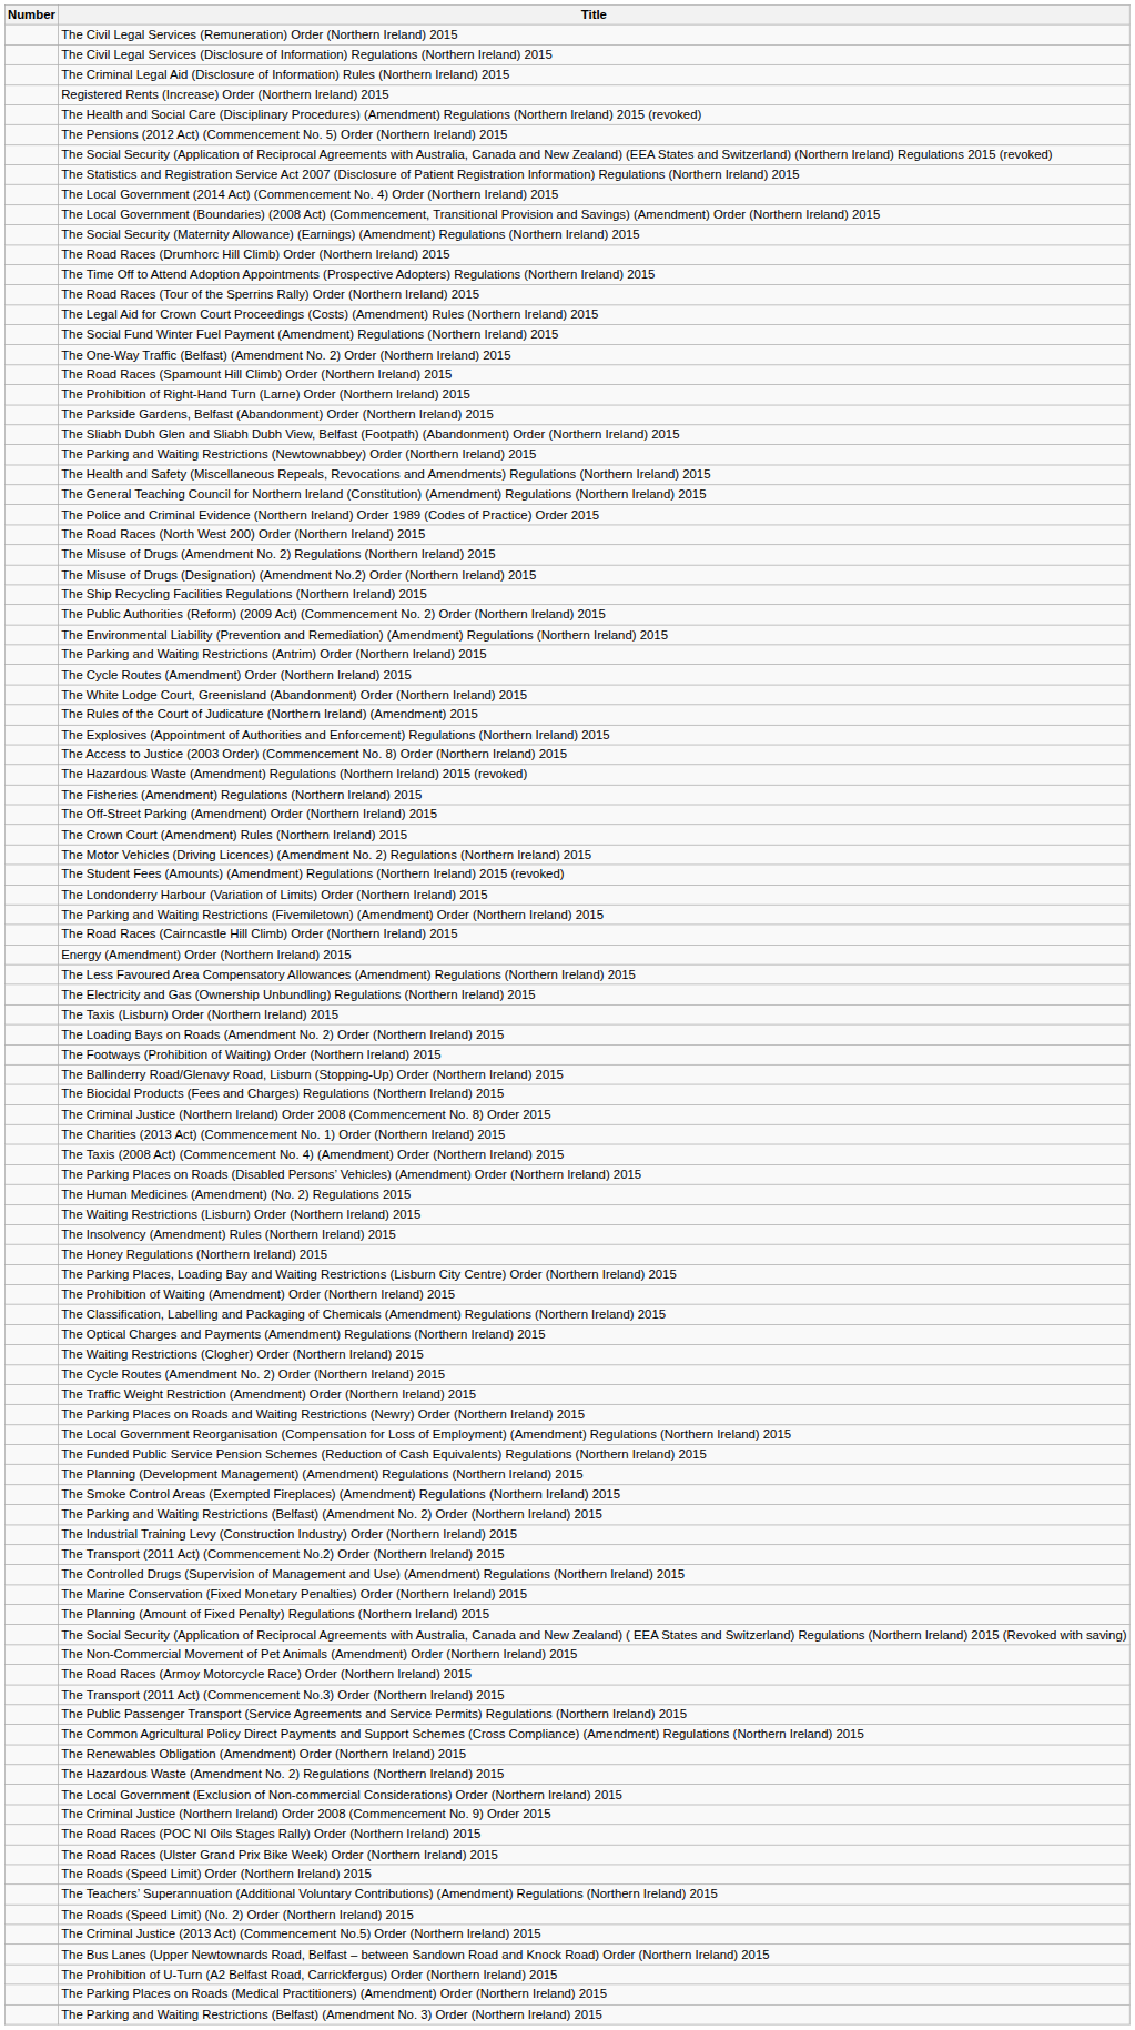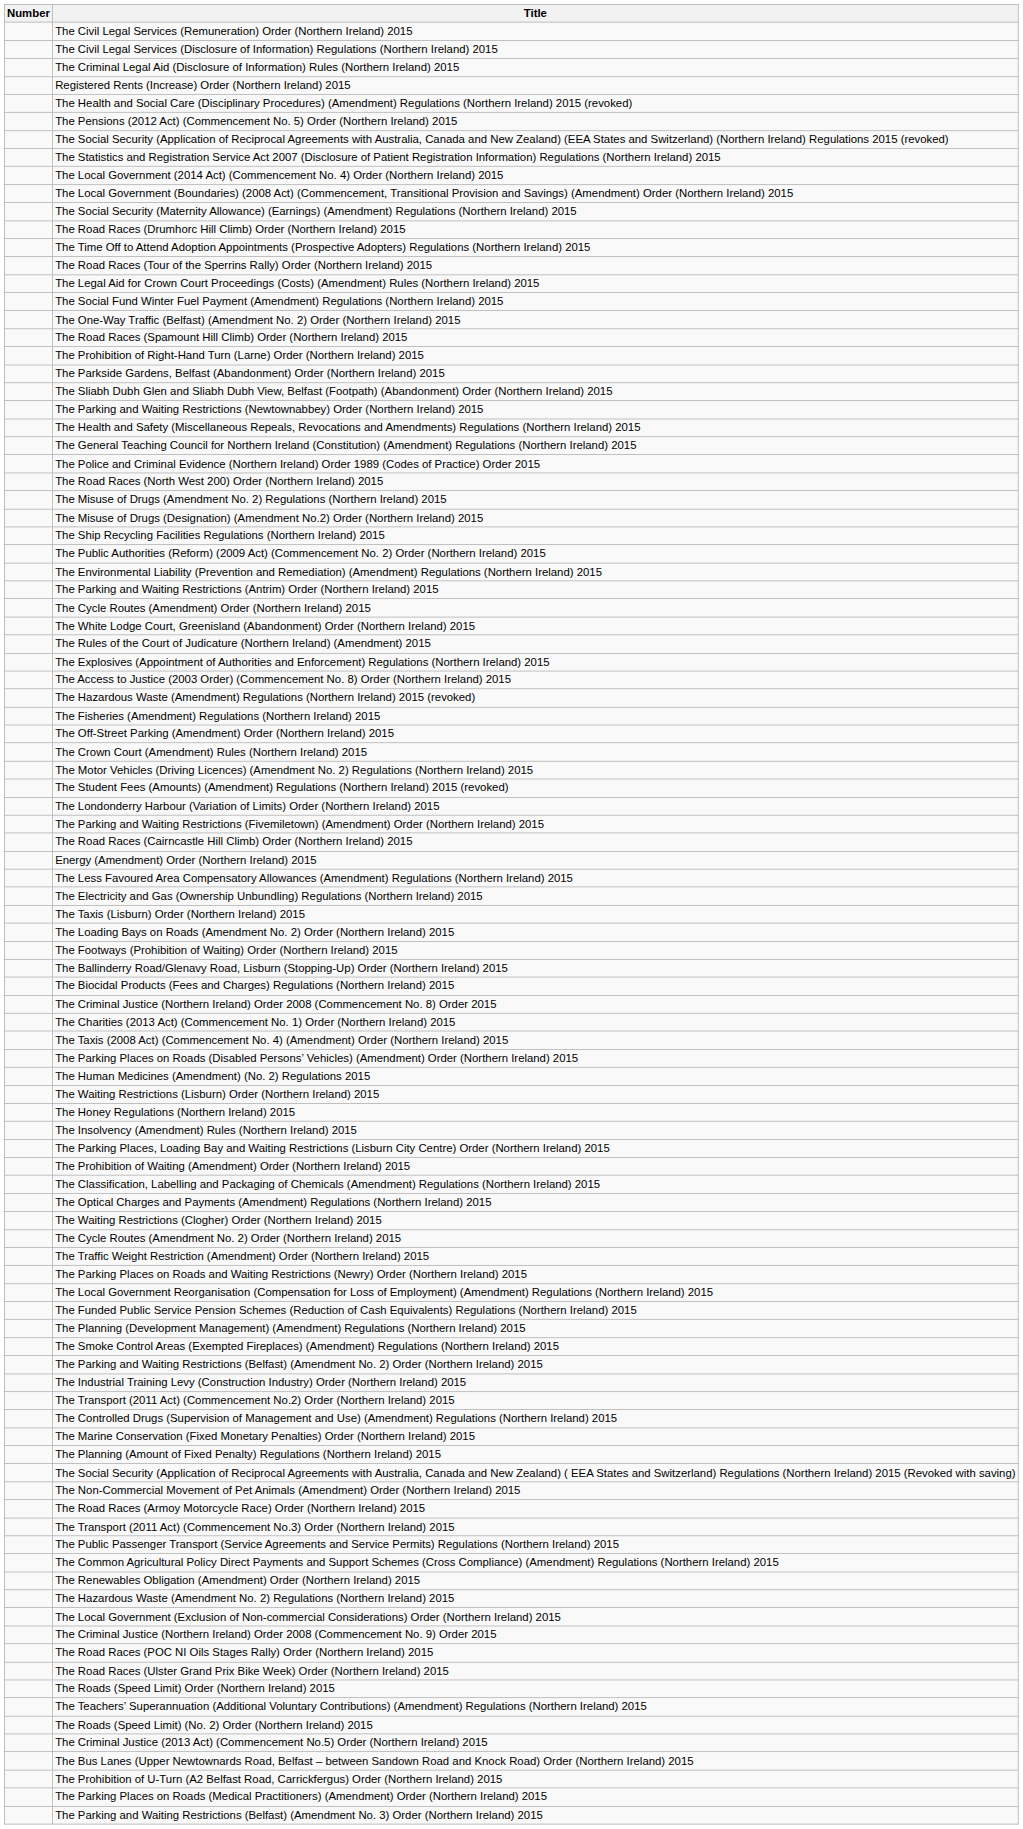rows swapped: The Honey Regulations (Northern Ireland) 2015 <-> The Insolvency (Amendment) Rules (Northern Ireland) 2015
